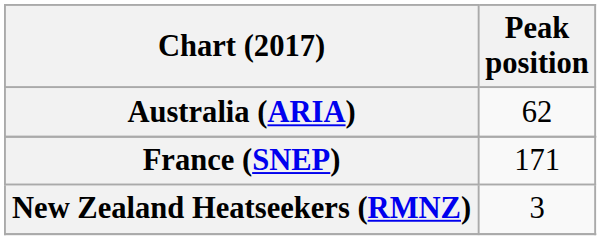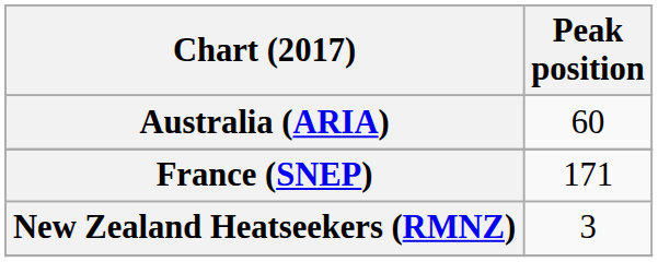Australia (ARIA) | Peak position: 62 -> 60
